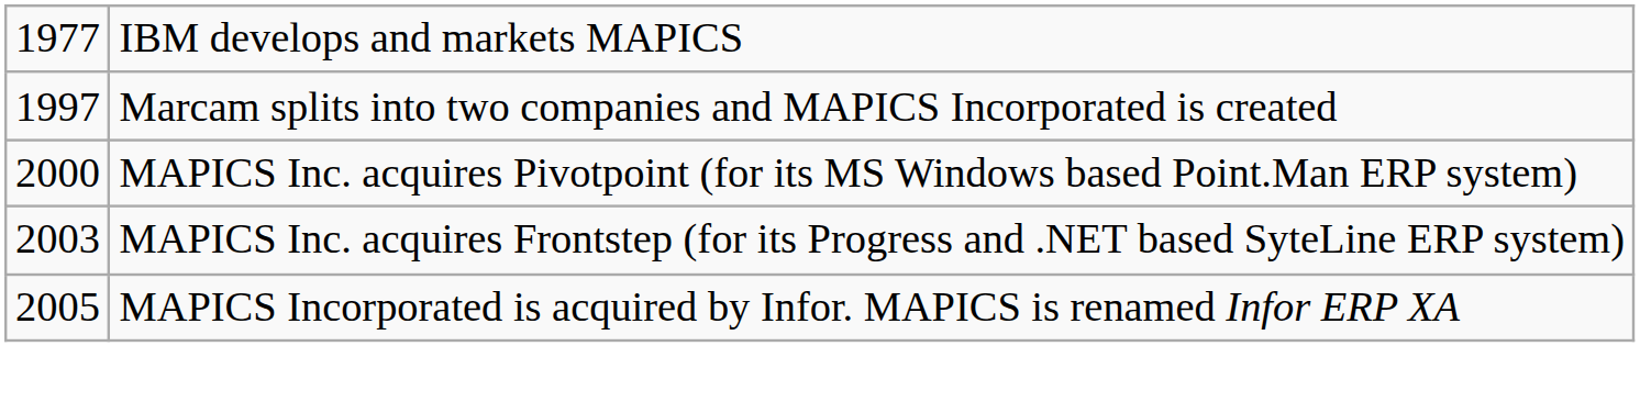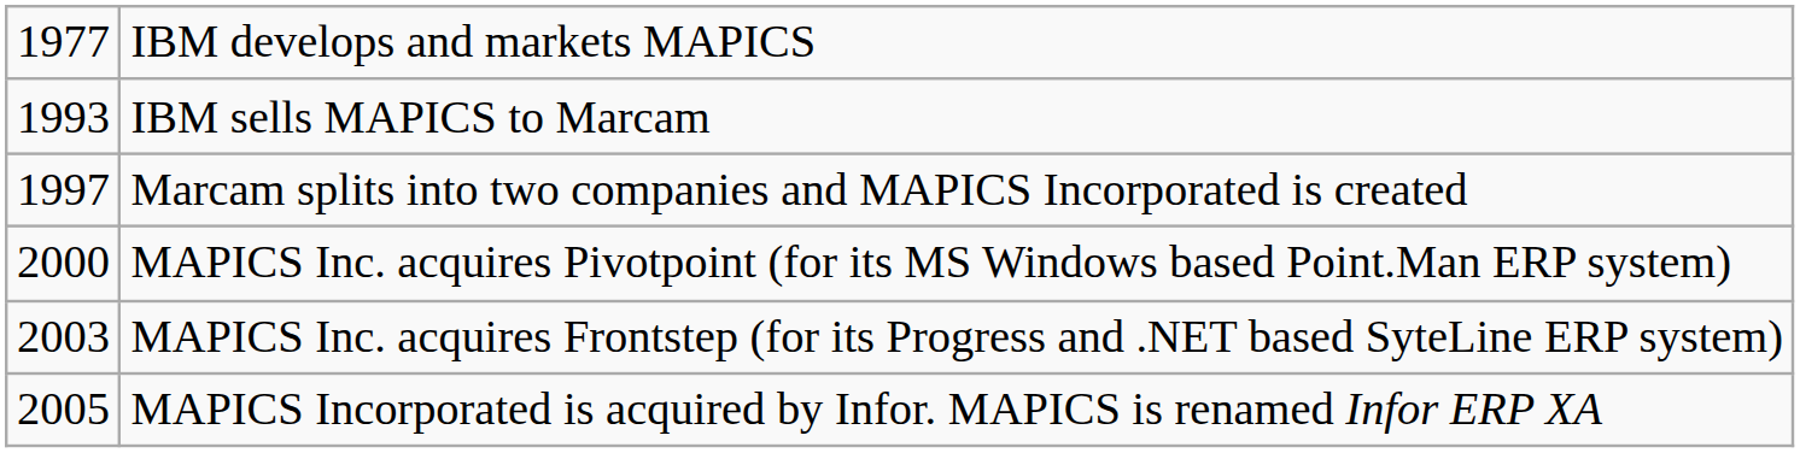+ row: 1993 | IBM sells MAPICS to Marcam
